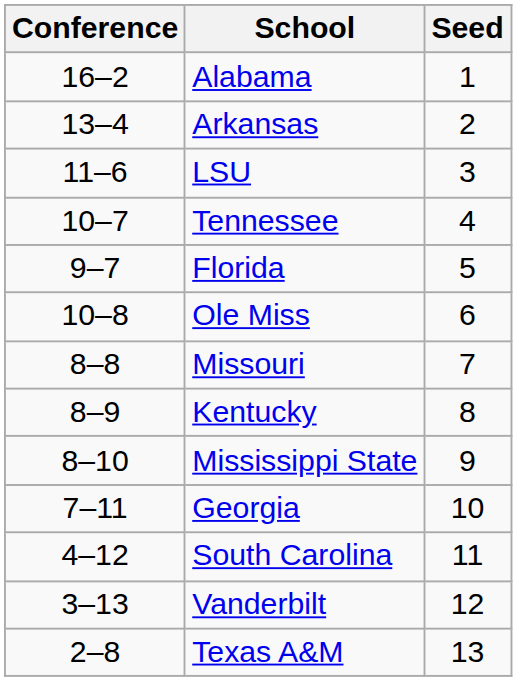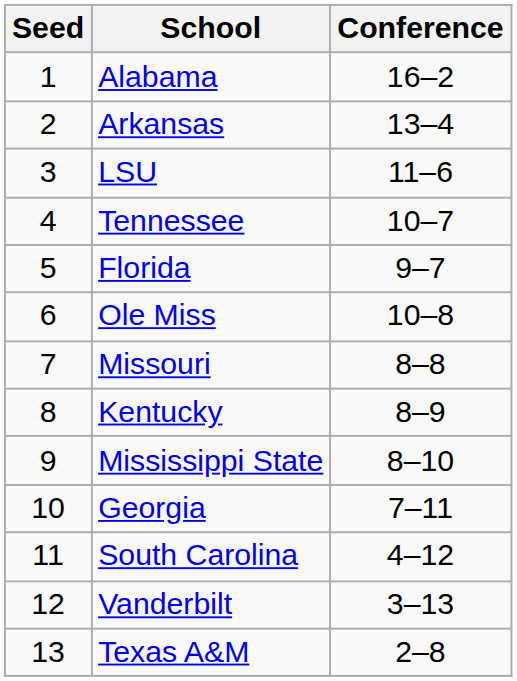columns swapped: Seed <-> Conference
